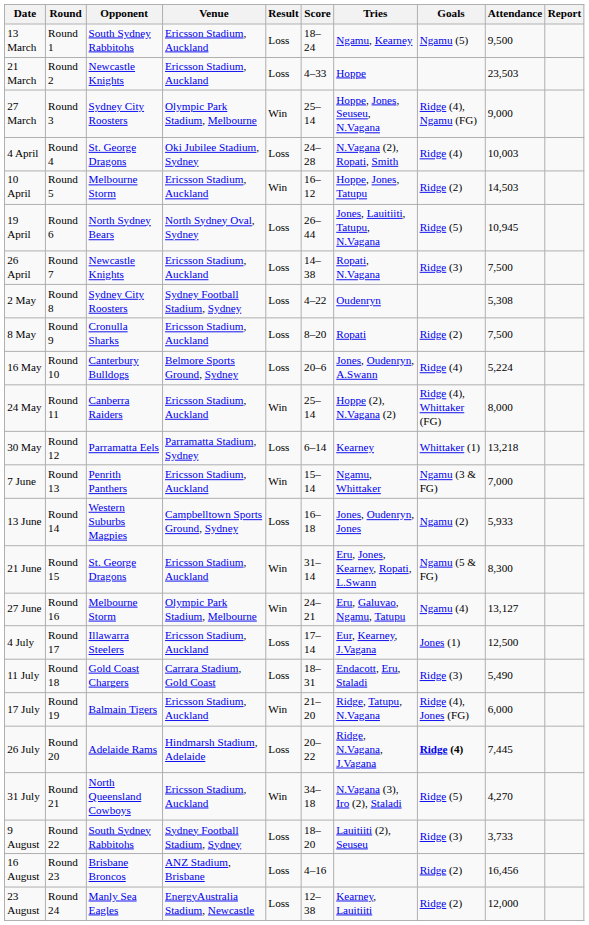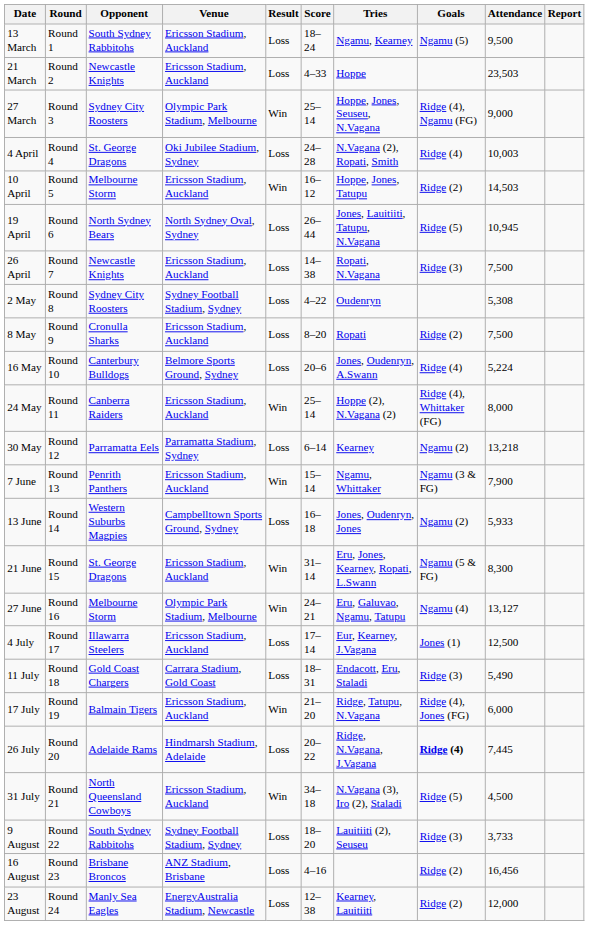30 May | Goals: Whittaker (1) -> Ngamu (2)
7 June | Attendance: 7,000 -> 7,900
31 July | Attendance: 4,270 -> 4,500
